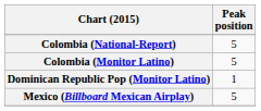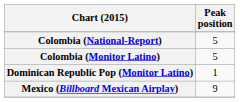Mexico (Billboard Mexican Airplay) | Peak position: 5 -> 9
